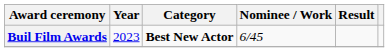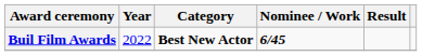Buil Film Awards | Year: 2023 -> 2022
Buil Film Awards | Nominee / Work: normal -> bold
